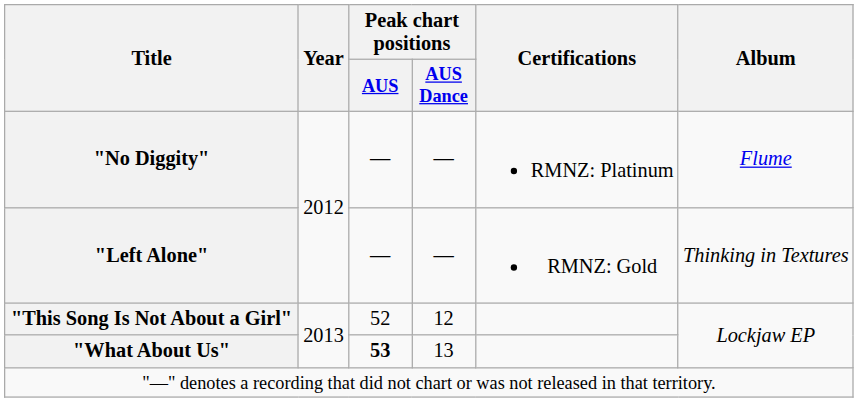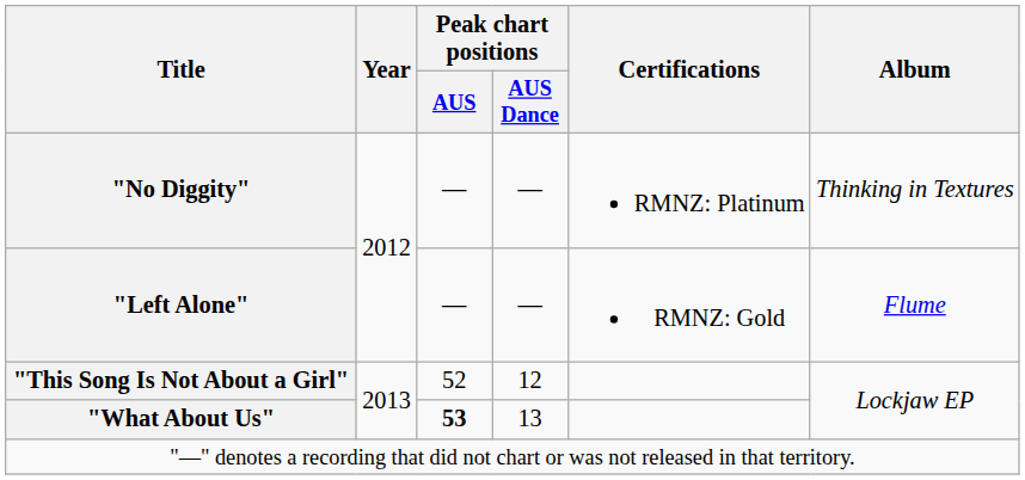"No Diggity" | Album: Flume -> Thinking in Textures
"Left Alone" | Album: Thinking in Textures -> Flume
